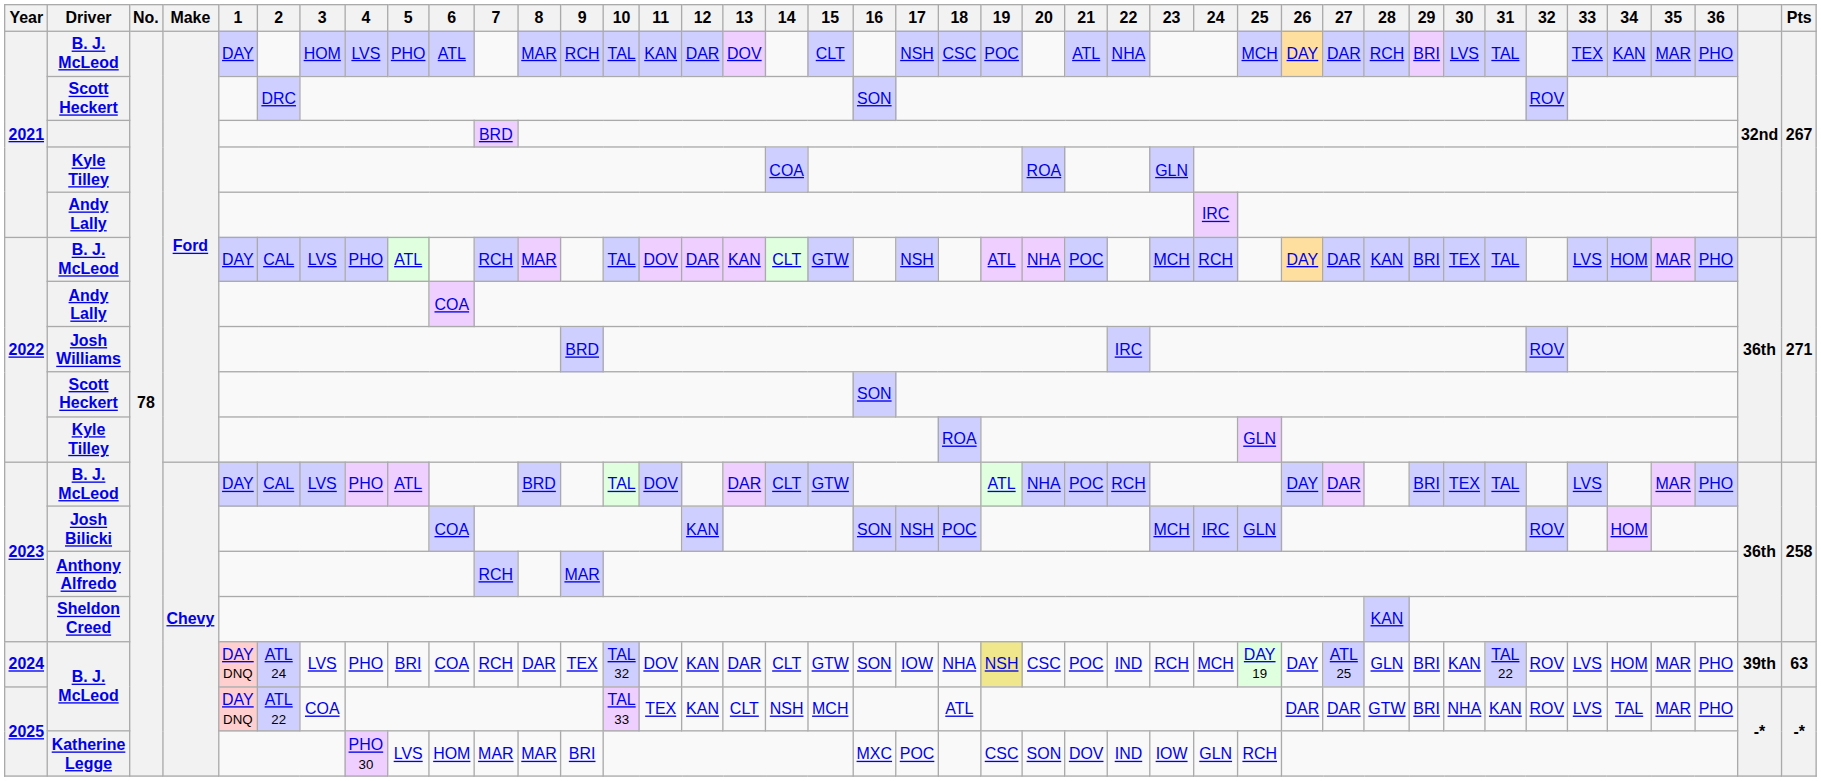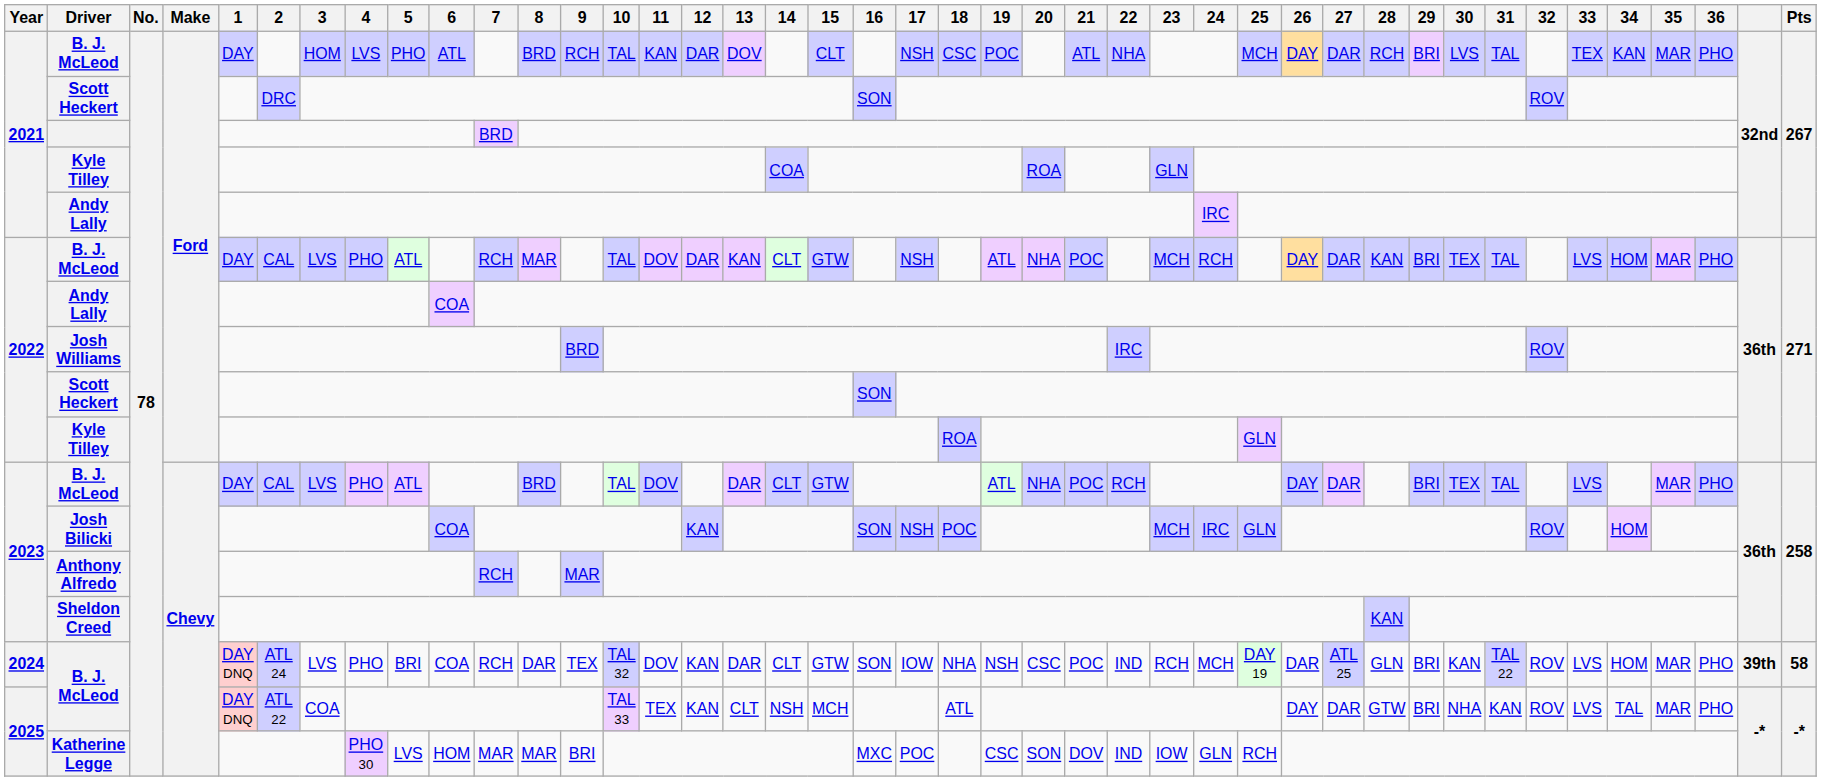2021 / B. J. McLeod | 8: MAR -> BRD
2024 / B. J. McLeod | 19: khaki background -> no background
2024 / B. J. McLeod | 26: DAY -> DAR
2024 / B. J. McLeod | Pts: 63 -> 58
2025 / B. J. McLeod | 26: DAR -> DAY
